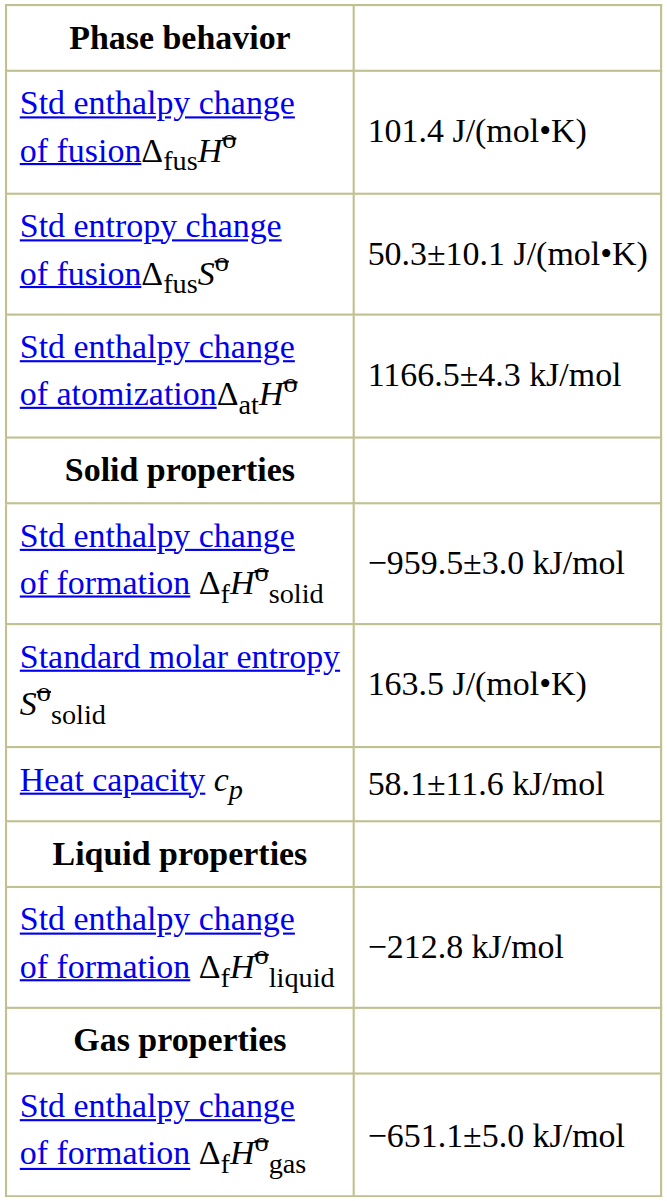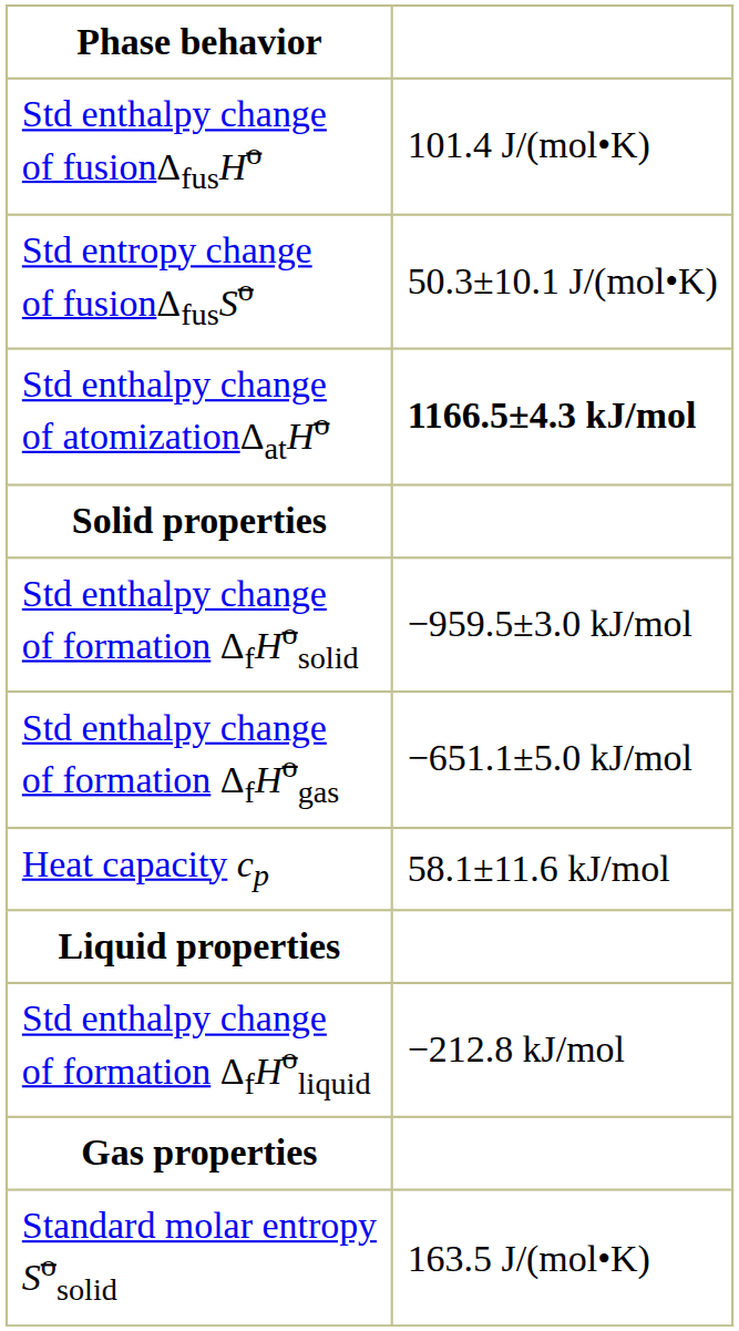Std enthalpy change of atomizationΔatHo | column 2: normal -> bold
rows swapped: Standard molar entropy Sosolid <-> Std enthalpy change of formation ΔfHogas
